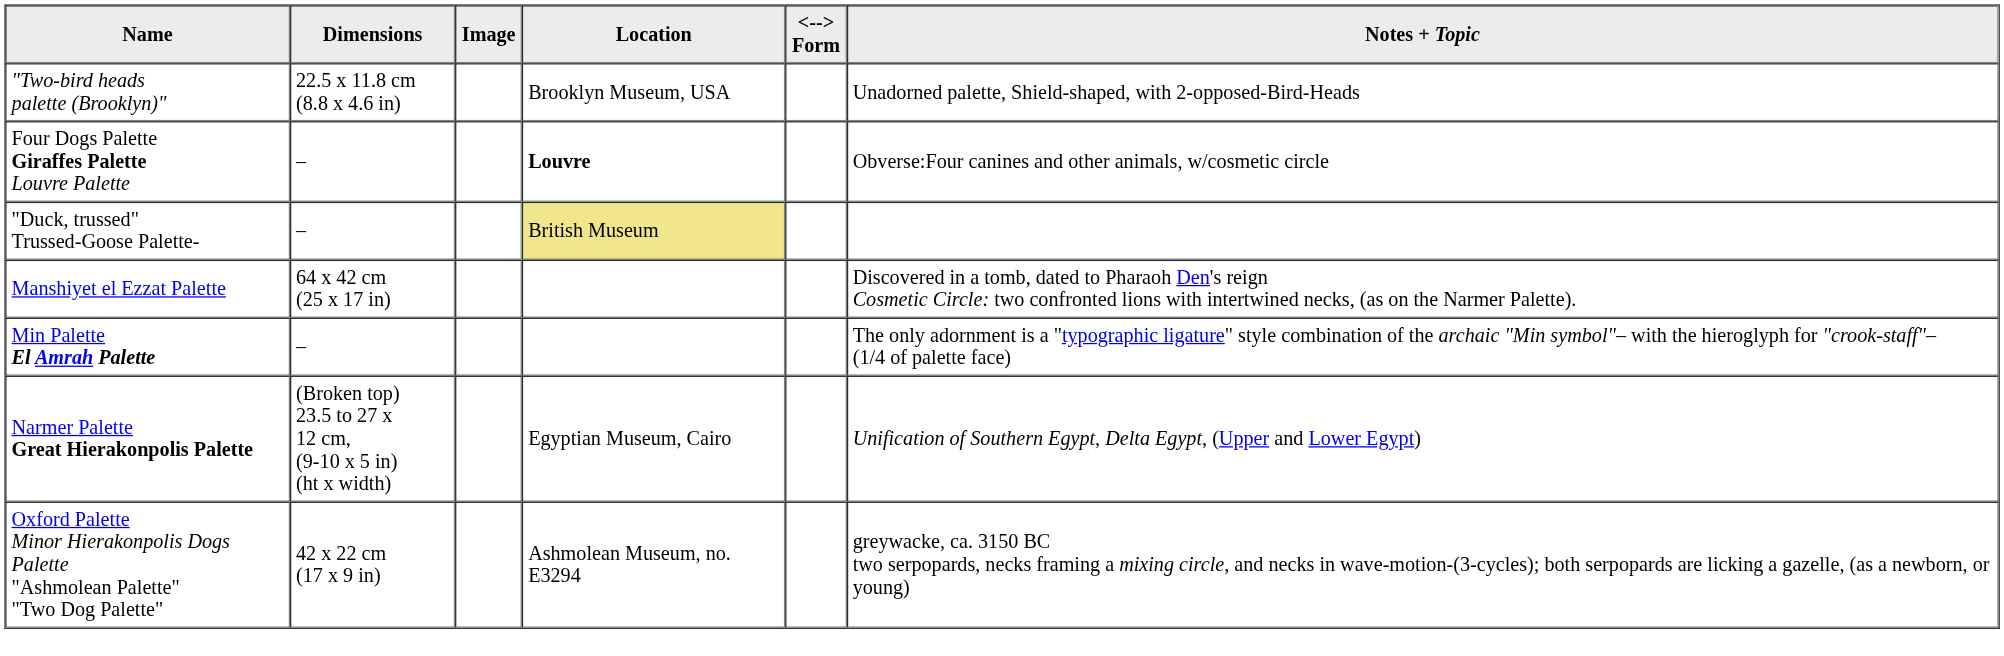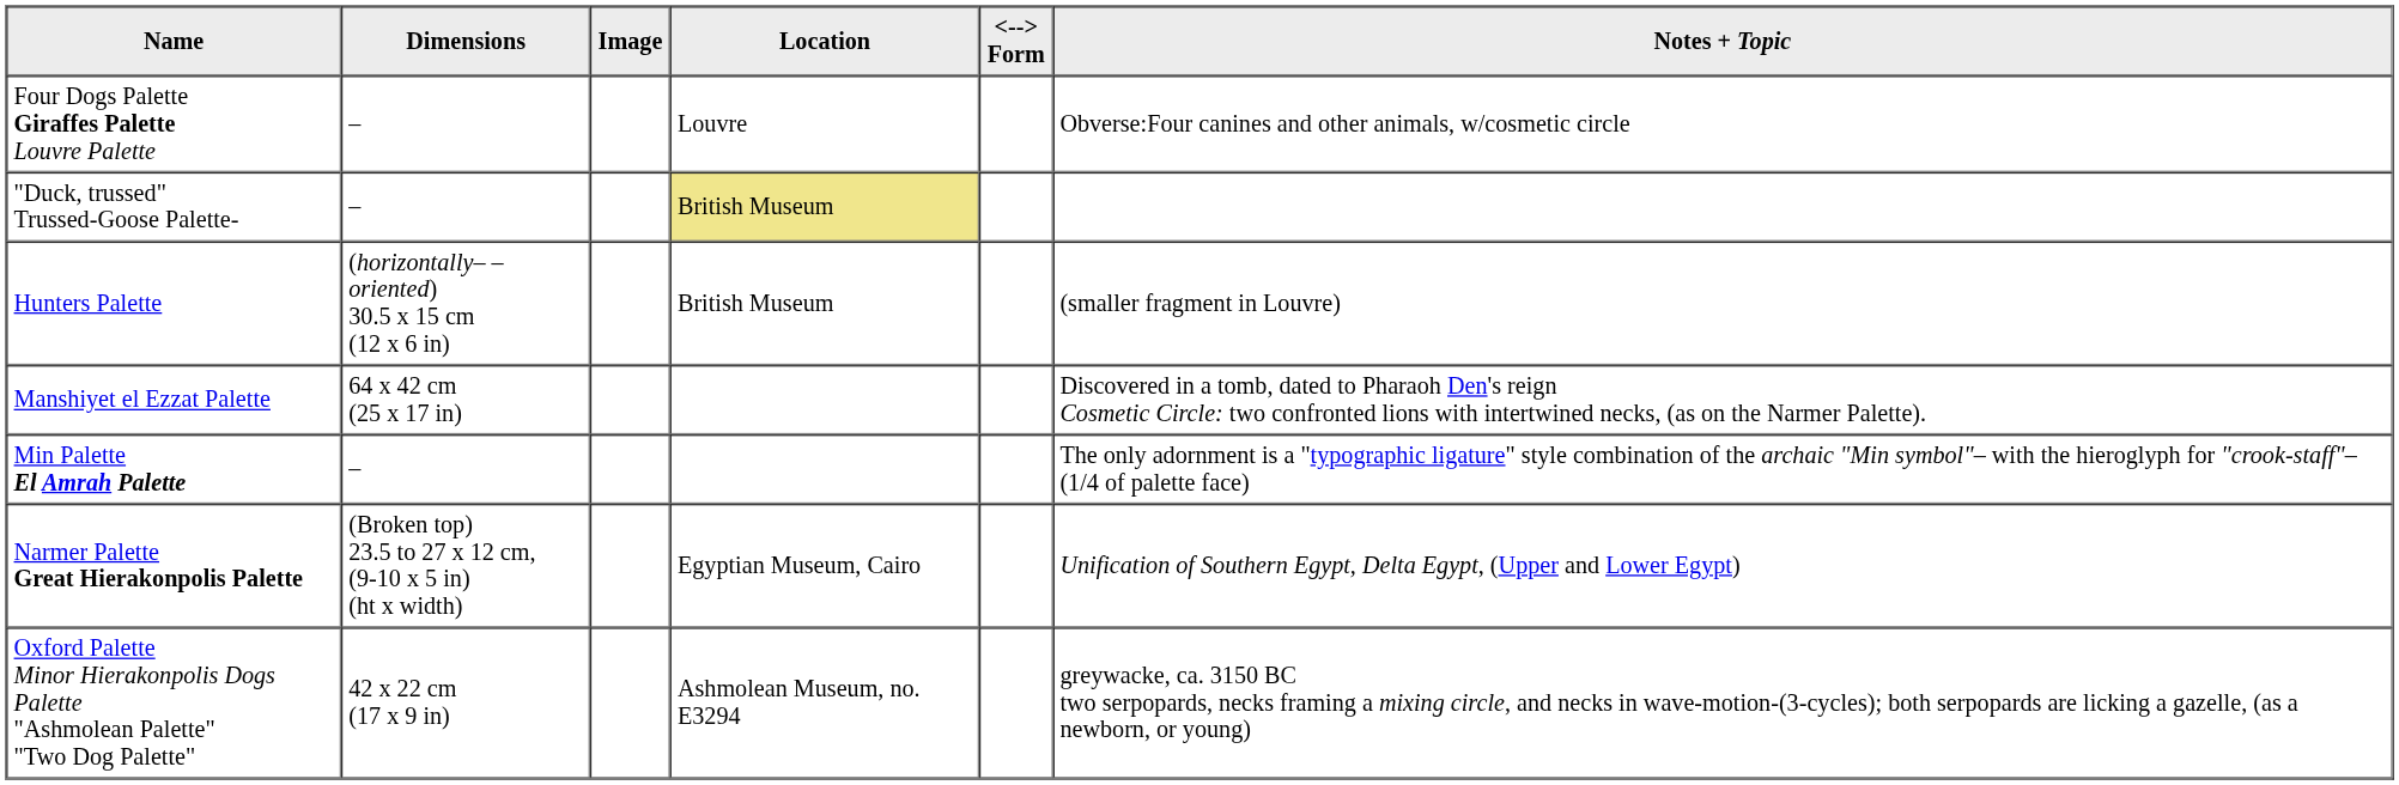- row: "Two-bird heads palette (Brooklyn)" | 22.5 x 11.8 cm (8.8 x 4.6 in) | Brooklyn Museum, USA | Unadorned palette, Shield-shaped, with 2-opposed-Bird-Heads
Four Dogs Palette Giraffes Palette Louvre Palette | Location: bold -> normal
+ row: Hunters Palette | (horizontally– –oriented) 30.5 x 15 cm (12 x 6 in) | British Museum | (smaller fragment in Louvre)
